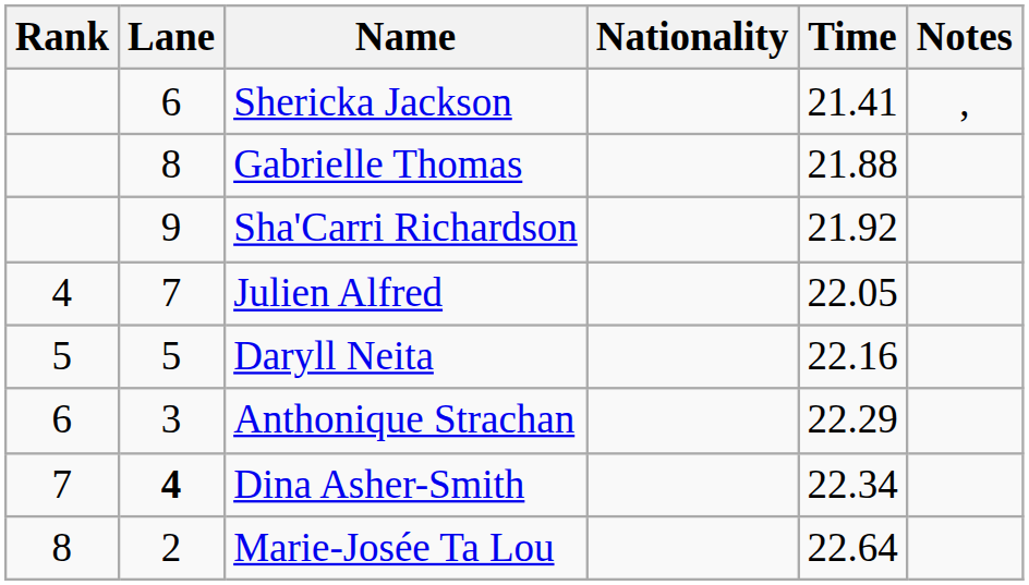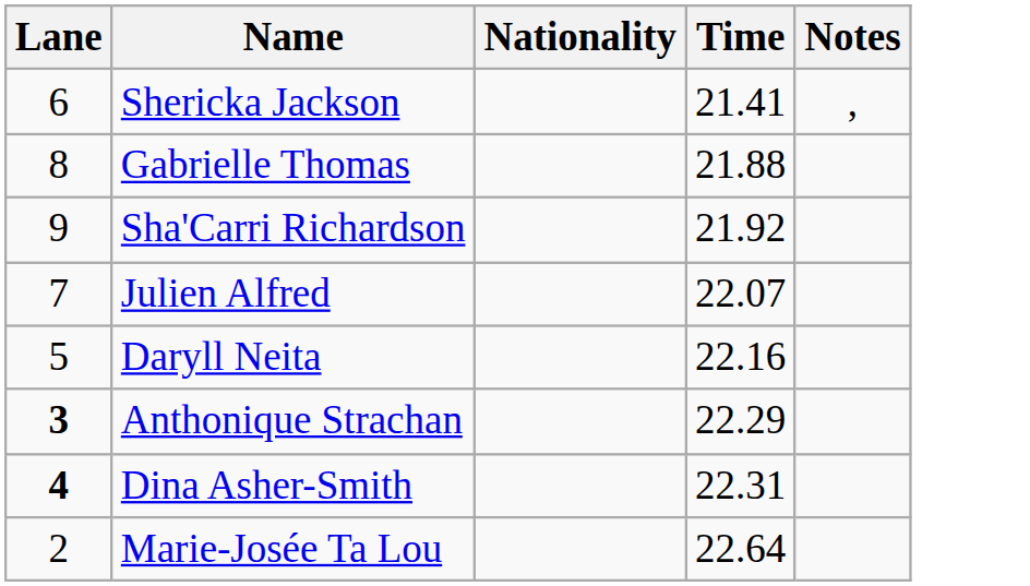- column: Rank | 4 | 5 | 6 | 7 | 8
Julien Alfred | Time: 22.05 -> 22.07
Anthonique Strachan | Lane: normal -> bold
Dina Asher-Smith | Time: 22.34 -> 22.31
